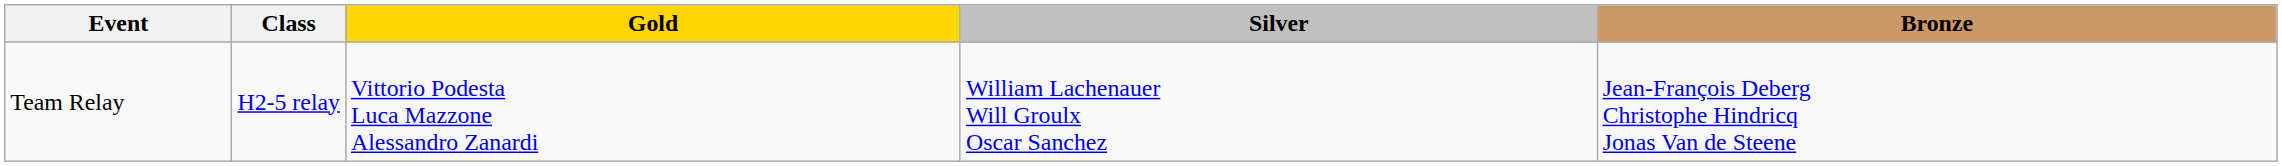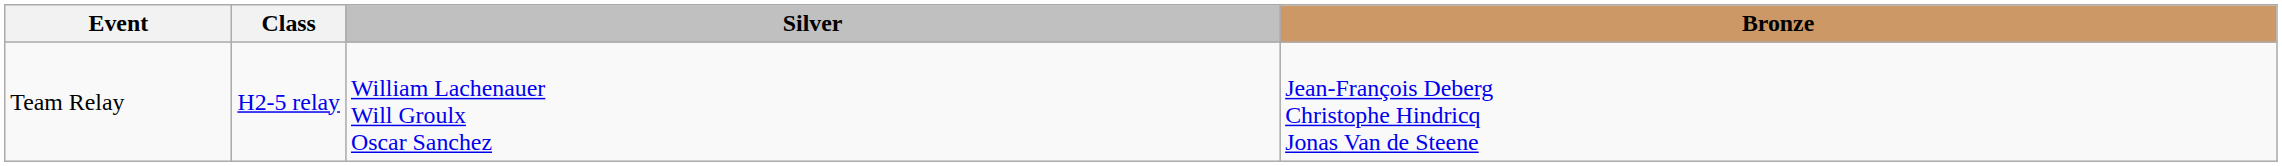- column: Gold | Vittorio Podesta Luca Mazzone Alessandro Zanardi
